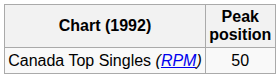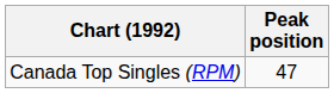Canada Top Singles (RPM) | Peak position: 50 -> 47
